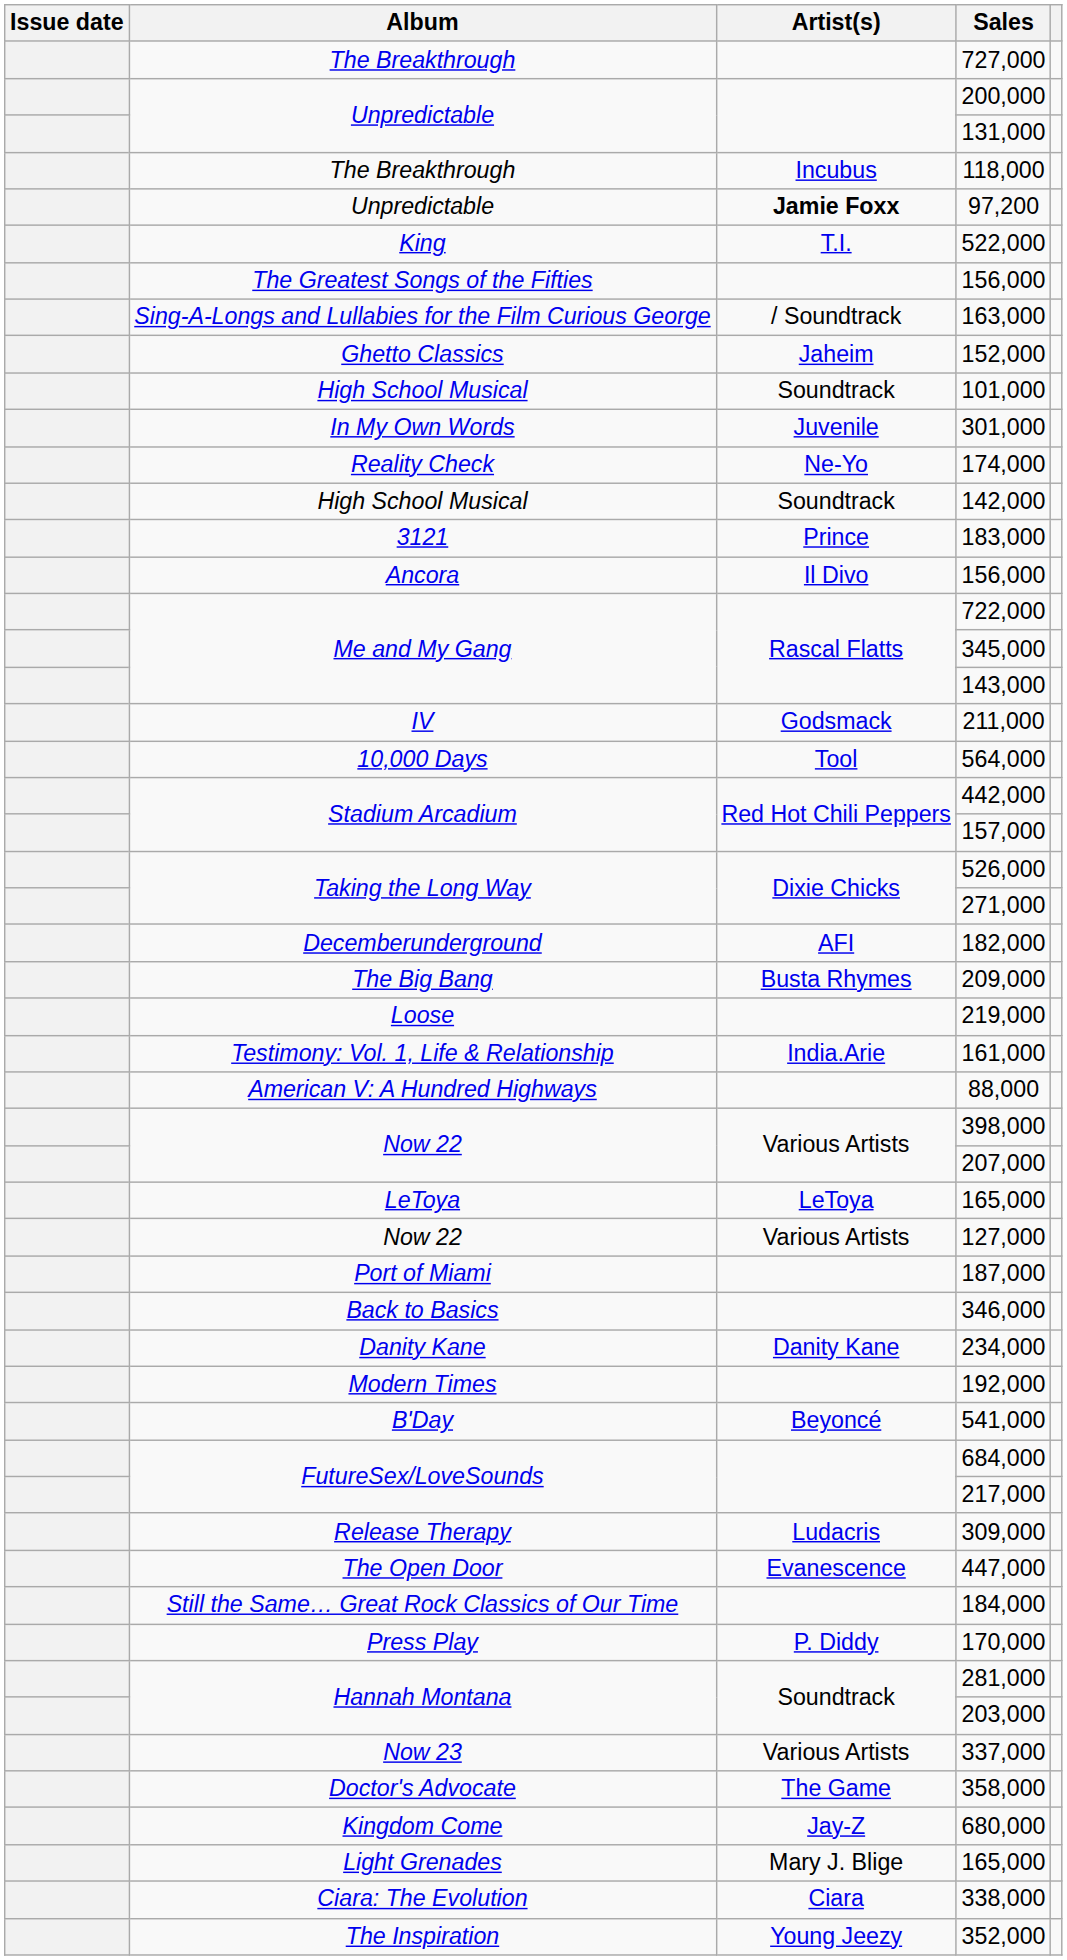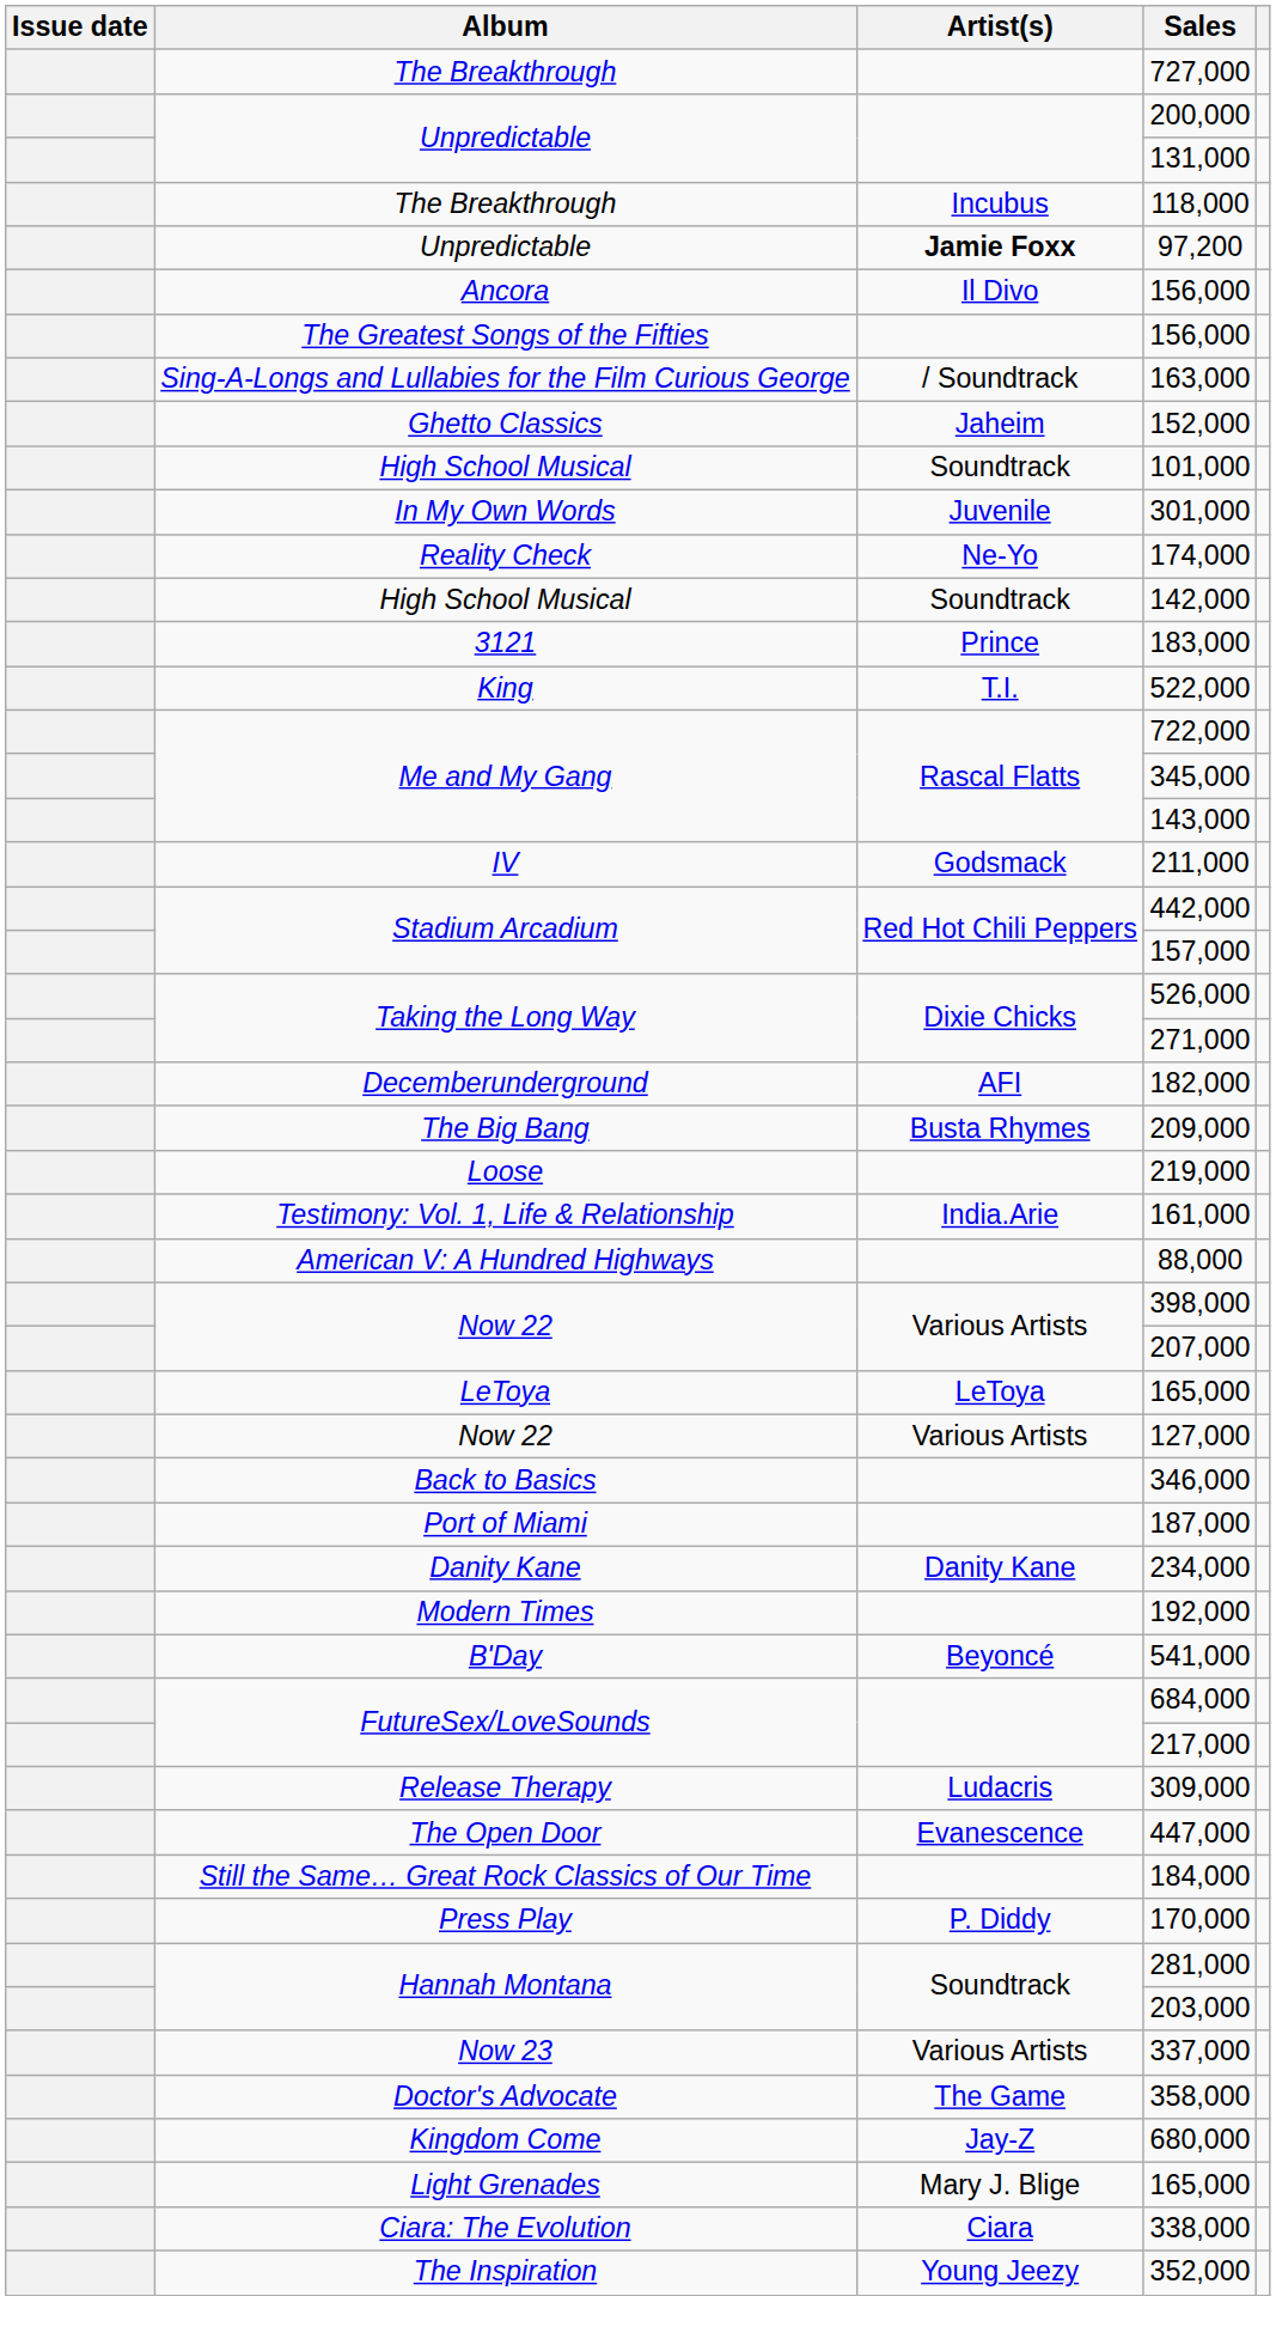rows swapped: Ancora / 156,000 <-> 522,000
- row: 10,000 Days | Tool | 564,000
rows swapped: 187,000 <-> 346,000
